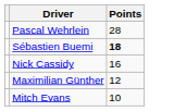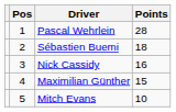+ column: Pos | 1 | 2 | 3 | 4 | 5
Sébastien Buemi | Points: bold -> normal
Maximilian Günther | Points: 12 -> 15
